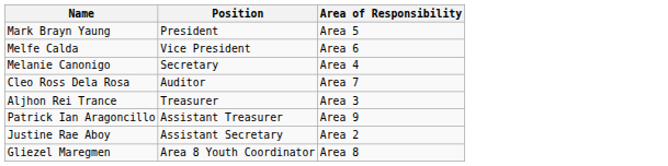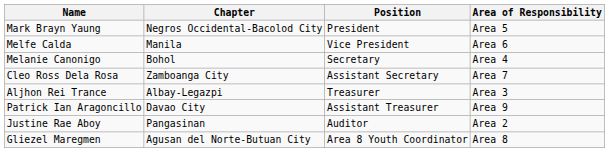+ column: Chapter | Negros Occidental-Bacolod City | Manila | Bohol | Zamboanga City | Albay-Legazpi | Davao City | Pangasinan | Agusan del Norte-Butuan City
Cleo Ross Dela Rosa | Position: Auditor -> Assistant Secretary
Justine Rae Aboy | Position: Assistant Secretary -> Auditor
